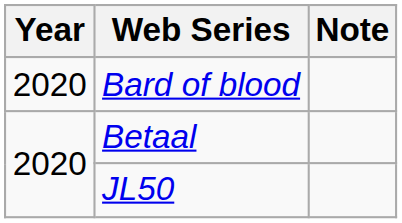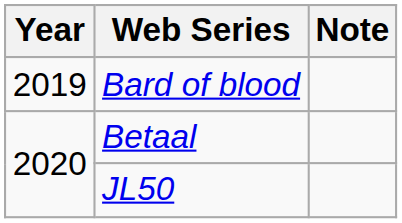Bard of blood | Year: 2020 -> 2019
